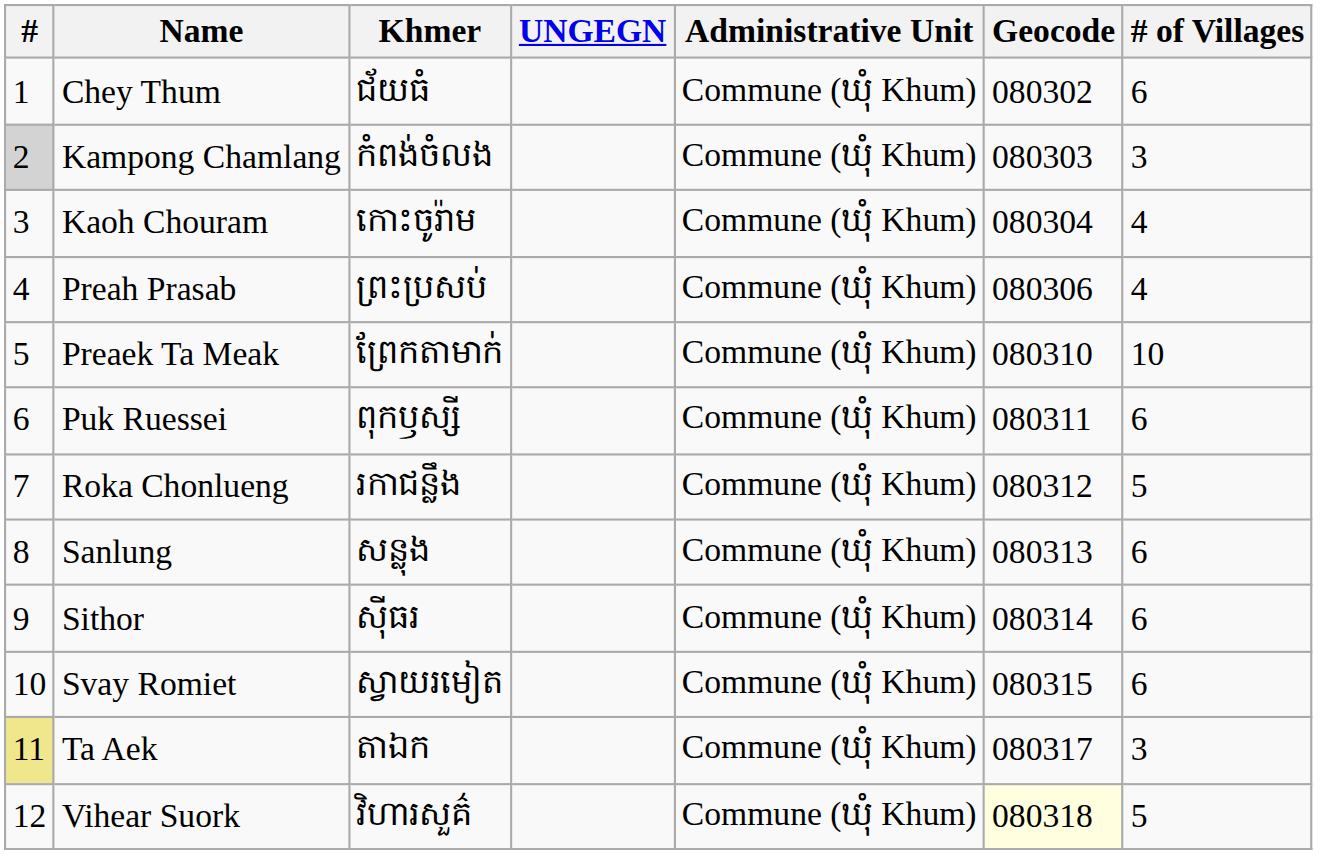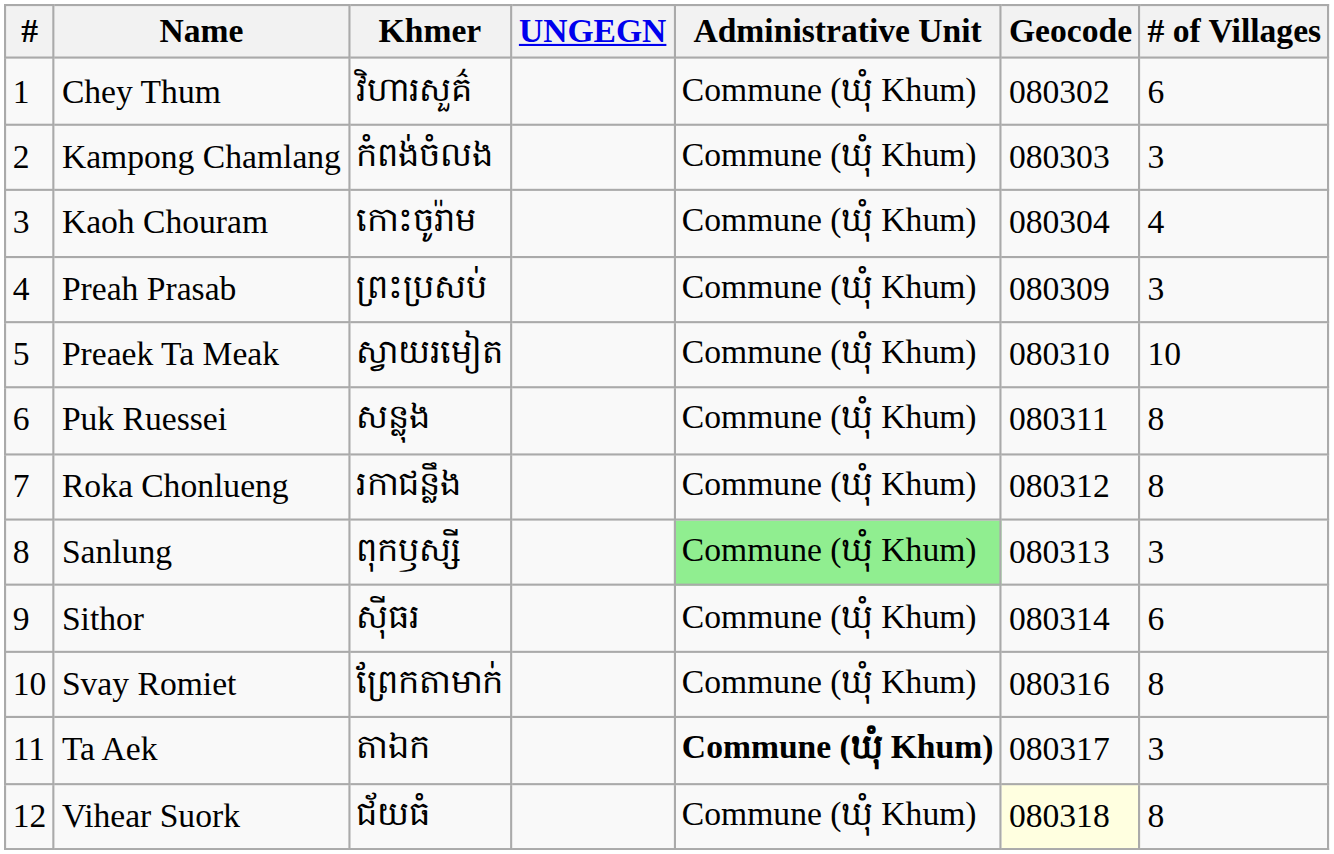Chey Thum | Khmer: ជ័យធំ -> វិហារសួគ៌
Kampong Chamlang | #: lightgrey background -> no background
Preah Prasab | Geocode: 080306 -> 080309
Preah Prasab | # of Villages: 4 -> 3
Preaek Ta Meak | Khmer: ព្រែកតាមាក់ -> ស្វាយរមៀត
Puk Ruessei | Khmer: ពុកឫស្សី -> សន្លុង
Puk Ruessei | # of Villages: 6 -> 8
Roka Chonlueng | # of Villages: 5 -> 8
Sanlung | Khmer: សន្លុង -> ពុកឫស្សី
Sanlung | Administrative Unit: no background -> lightgreen background
Sanlung | # of Villages: 6 -> 3
Svay Romiet | Khmer: ស្វាយរមៀត -> ព្រែកតាមាក់
Svay Romiet | Geocode: 080315 -> 080316
Svay Romiet | # of Villages: 6 -> 8
Ta Aek | #: khaki background -> no background
Ta Aek | Administrative Unit: normal -> bold
Vihear Suork | Khmer: វិហារសួគ៌ -> ជ័យធំ
Vihear Suork | # of Villages: 5 -> 8
